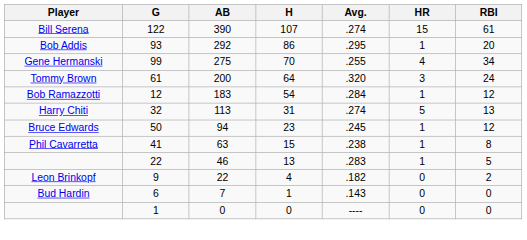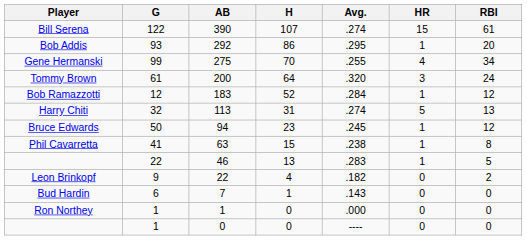Bob Ramazzotti | H: 54 -> 52
+ row: Ron Northey | 1 | 1 | 0 | .000 | 0 | 0
